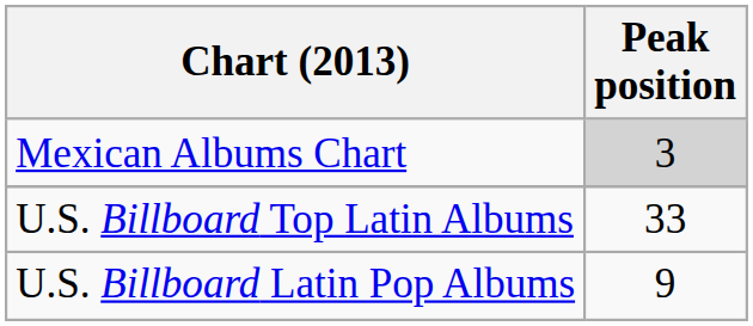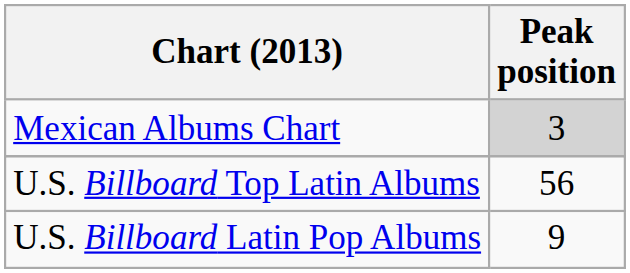U.S. Billboard Top Latin Albums | Peak position: 33 -> 56
